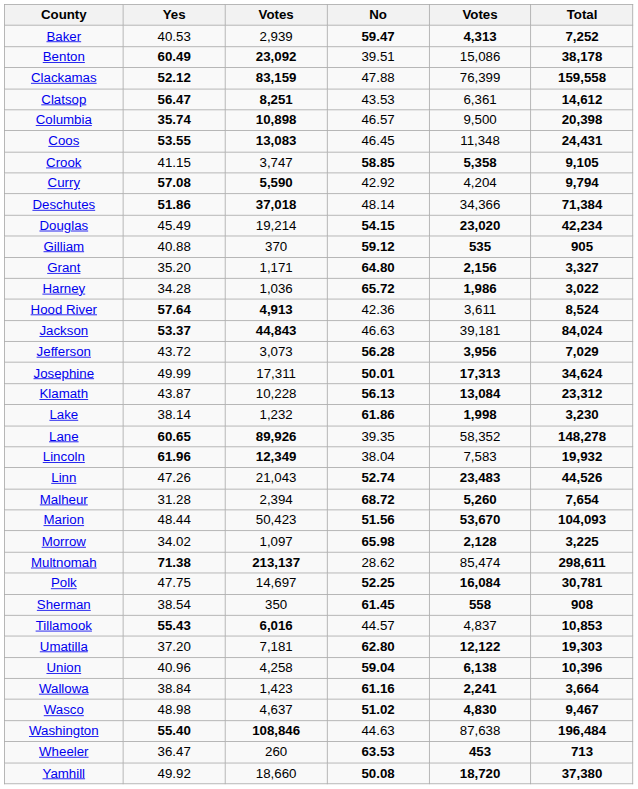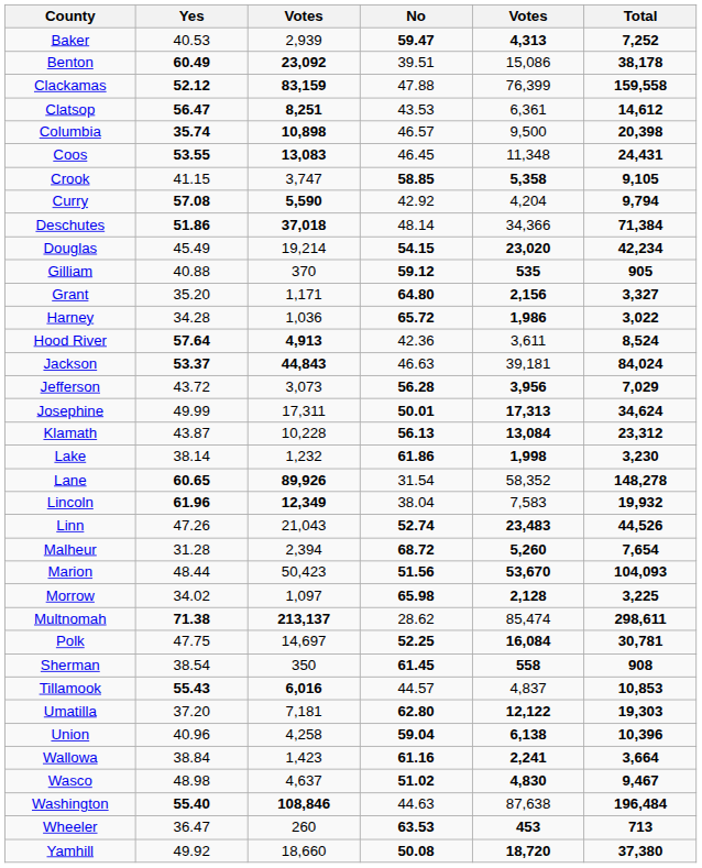Lane | No: 39.35 -> 31.54
